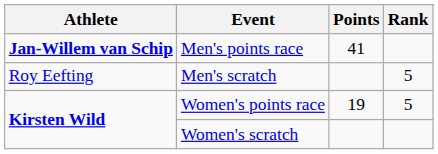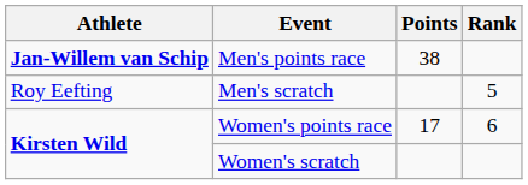Men's points race | Points: 41 -> 38
Women's points race | Points: 19 -> 17
Women's points race | Rank: 5 -> 6
